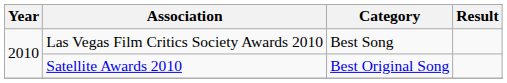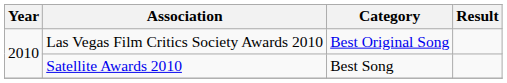Las Vegas Film Critics Society Awards 2010 | Category: Best Song -> Best Original Song
Satellite Awards 2010 | Category: Best Original Song -> Best Song
